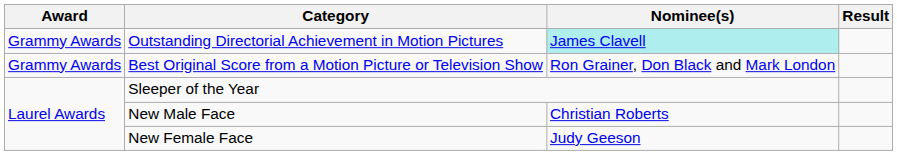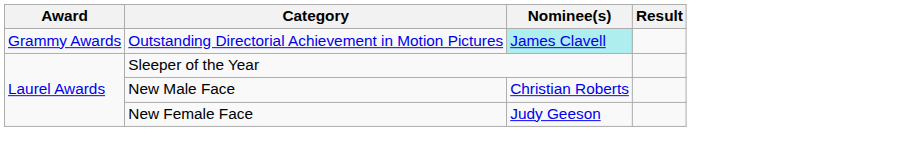- row: Grammy Awards | Best Original Score from a Motion Picture or Television Show | Ron Grainer, Don Black and Mark London
